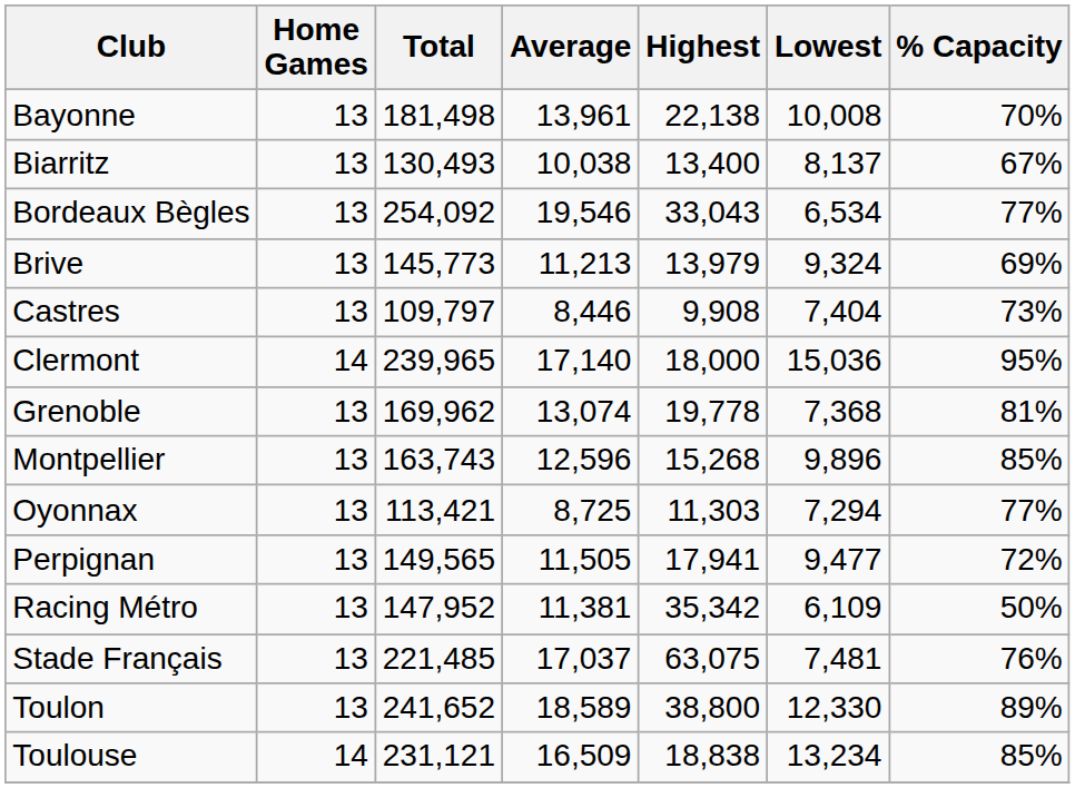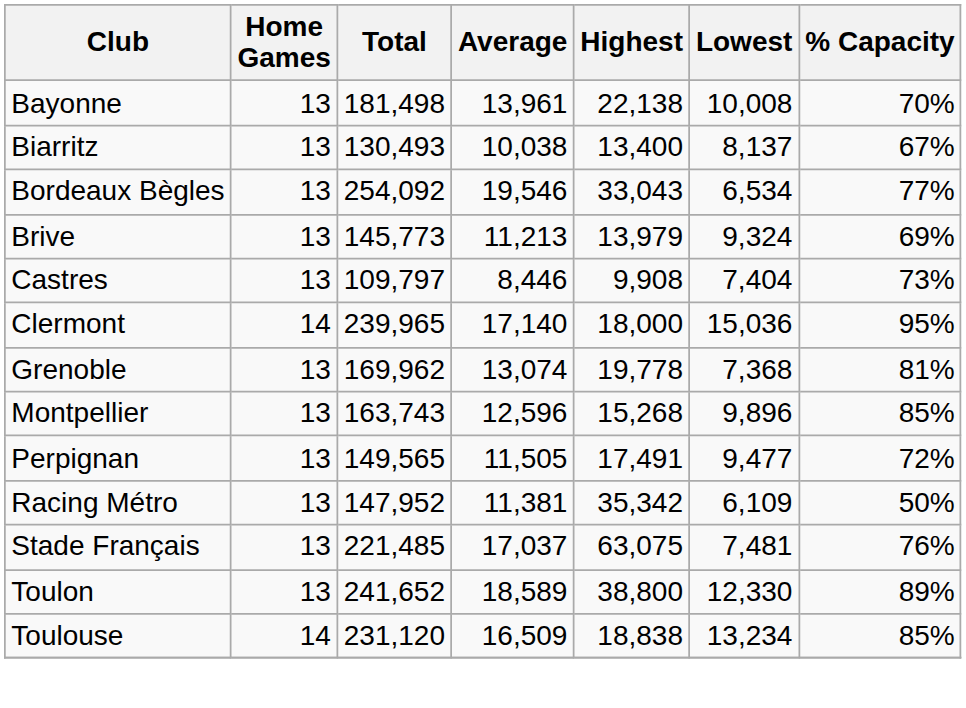- row: Oyonnax | 13 | 113,421 | 8,725 | 11,303 | 7,294 | 77%
Perpignan | Highest: 17,941 -> 17,491
Toulouse | Total: 231,121 -> 231,120
